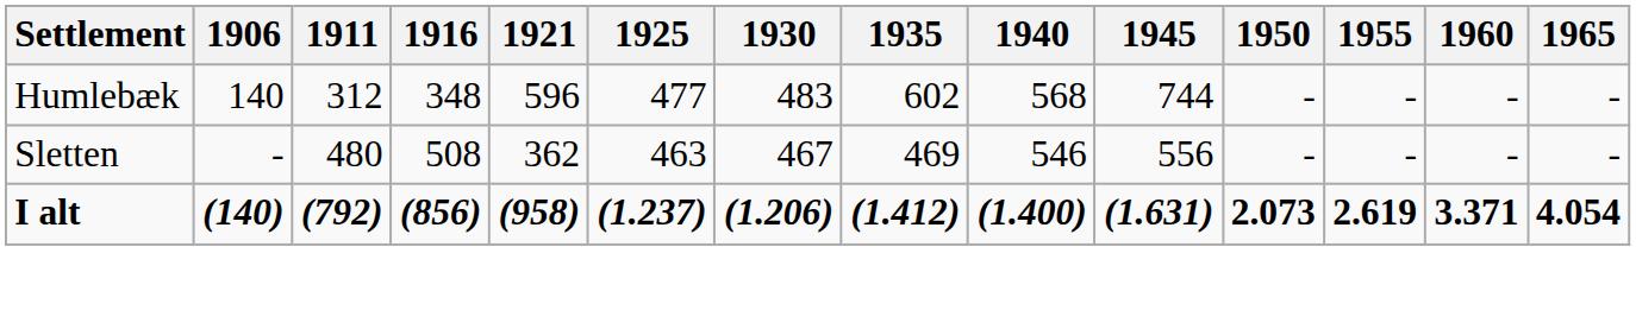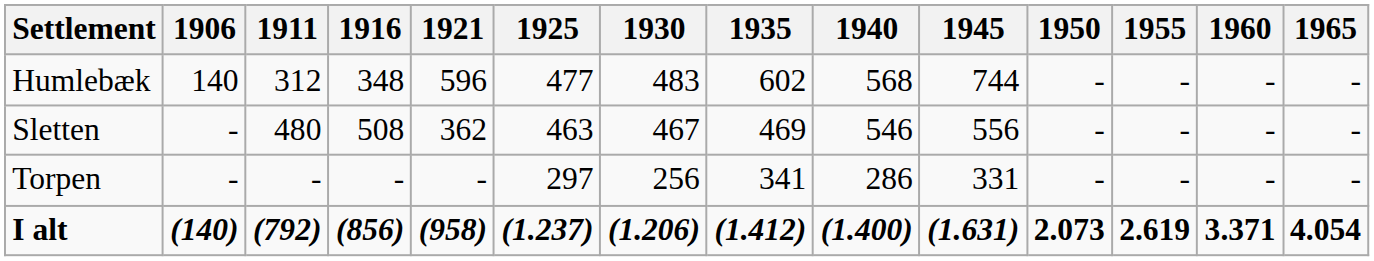+ row: Torpen | - | - | - | - | 297 | 256 | 341 | 286 | 331 | - | - | - | -
